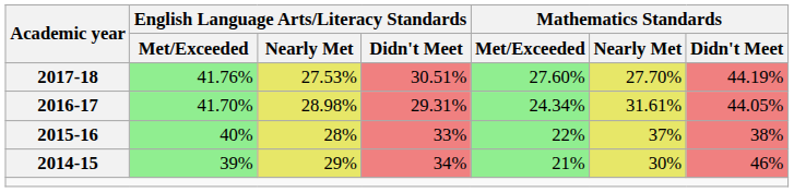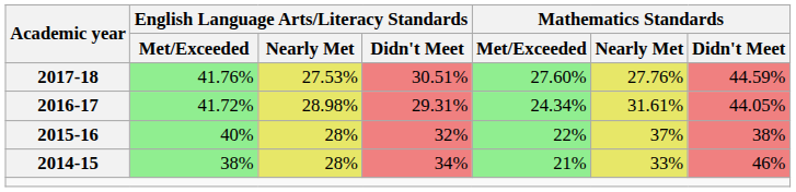2017-18 | Mathematics Standards / Nearly Met: 27.70% -> 27.76%
2017-18 | Mathematics Standards / Didn't Meet: 44.19% -> 44.59%
2016-17 | English Language Arts/Literacy Standards / Met/Exceeded: 41.70% -> 41.72%
2015-16 | English Language Arts/Literacy Standards / Didn't Meet: 33% -> 32%
2014-15 | English Language Arts/Literacy Standards / Met/Exceeded: 39% -> 38%
2014-15 | English Language Arts/Literacy Standards / Nearly Met: 29% -> 28%
2014-15 | Mathematics Standards / Nearly Met: 30% -> 33%
